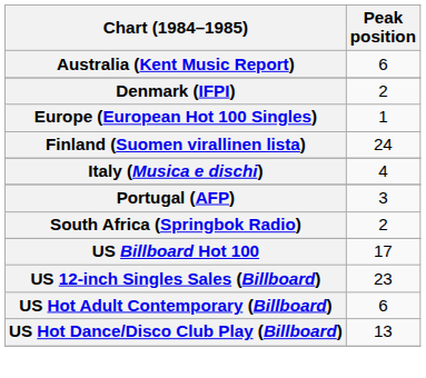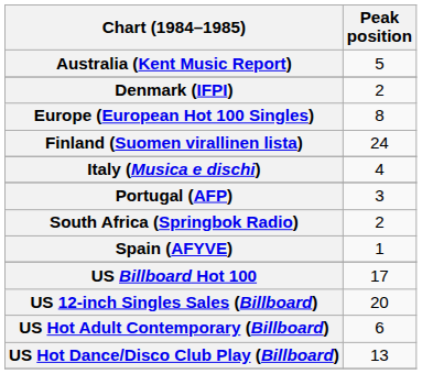Australia (Kent Music Report) | Peak position: 6 -> 5
Europe (European Hot 100 Singles) | Peak position: 1 -> 8
+ row: Spain (AFYVE) | 1
US 12-inch Singles Sales (Billboard) | Peak position: 23 -> 20
